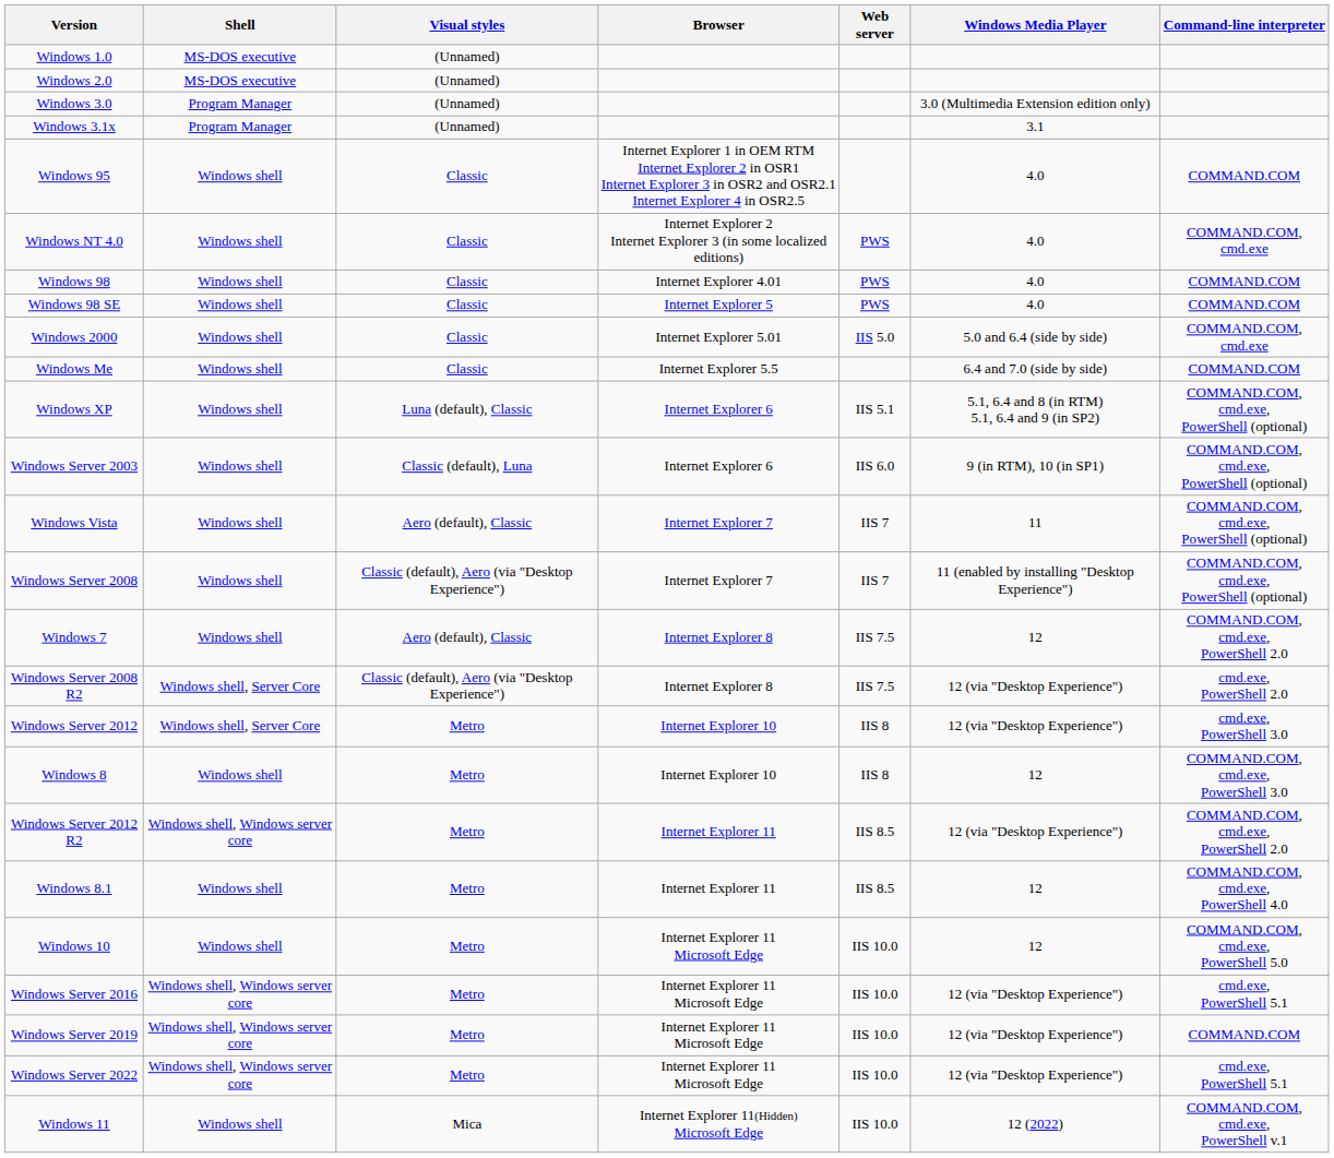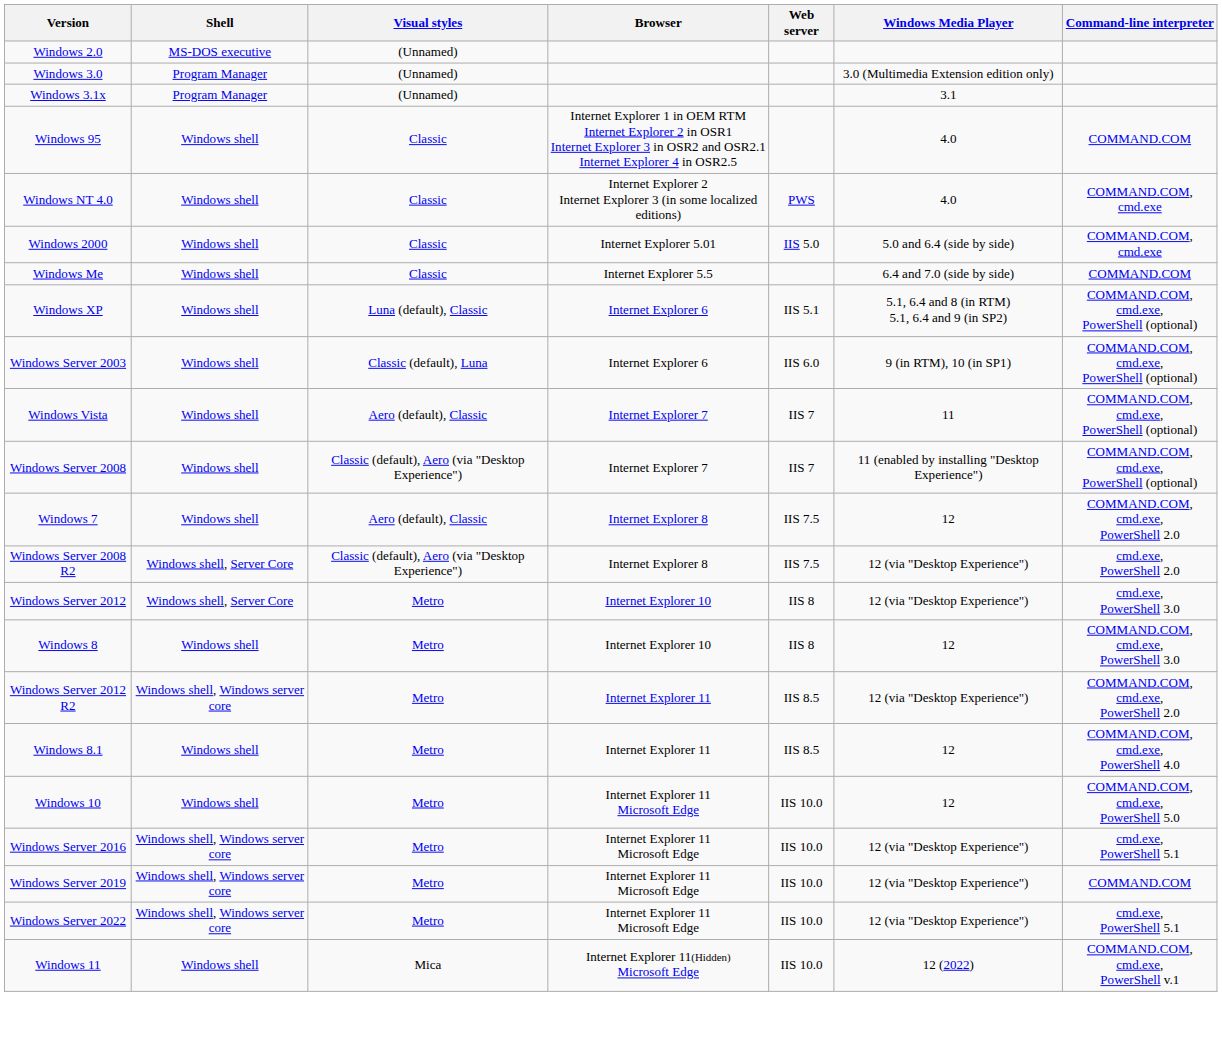- row: Windows 1.0 | MS-DOS executive | (Unnamed)
- row: Windows 98 | Windows shell | Classic | Internet Explorer 4.01 | PWS | 4.0 | COMMAND.COM
- row: Windows 98 SE | Windows shell | Classic | Internet Explorer 5 | PWS | 4.0 | COMMAND.COM
